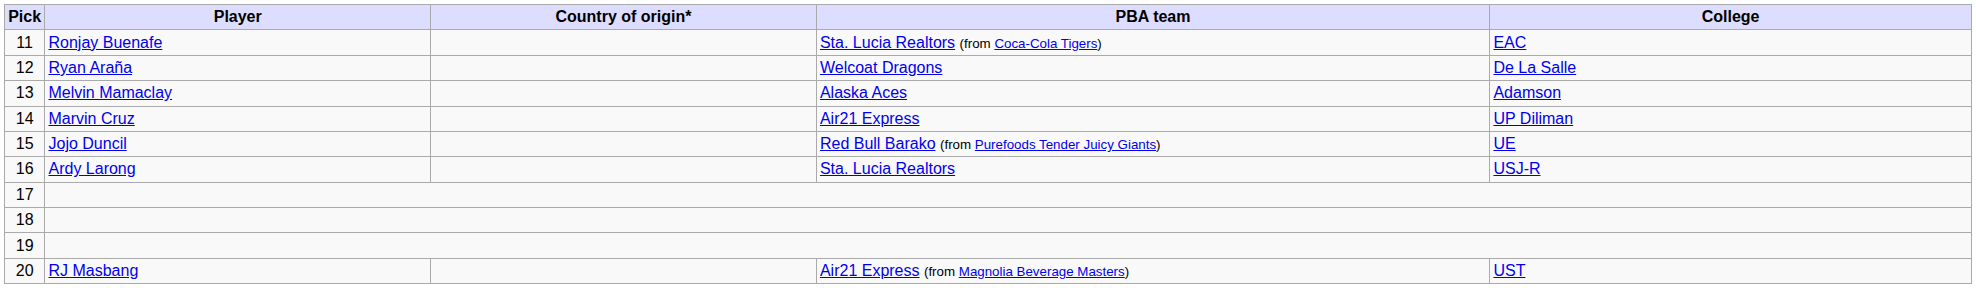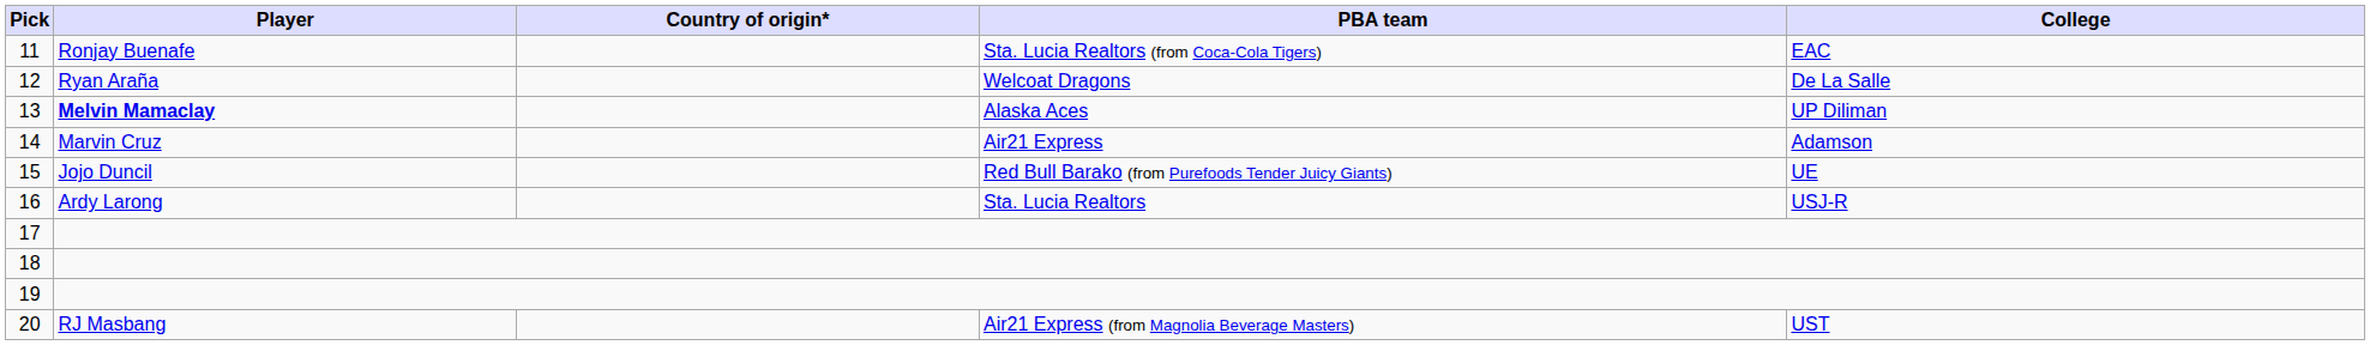13 | Player: normal -> bold
13 | College: Adamson -> UP Diliman
14 | College: UP Diliman -> Adamson
